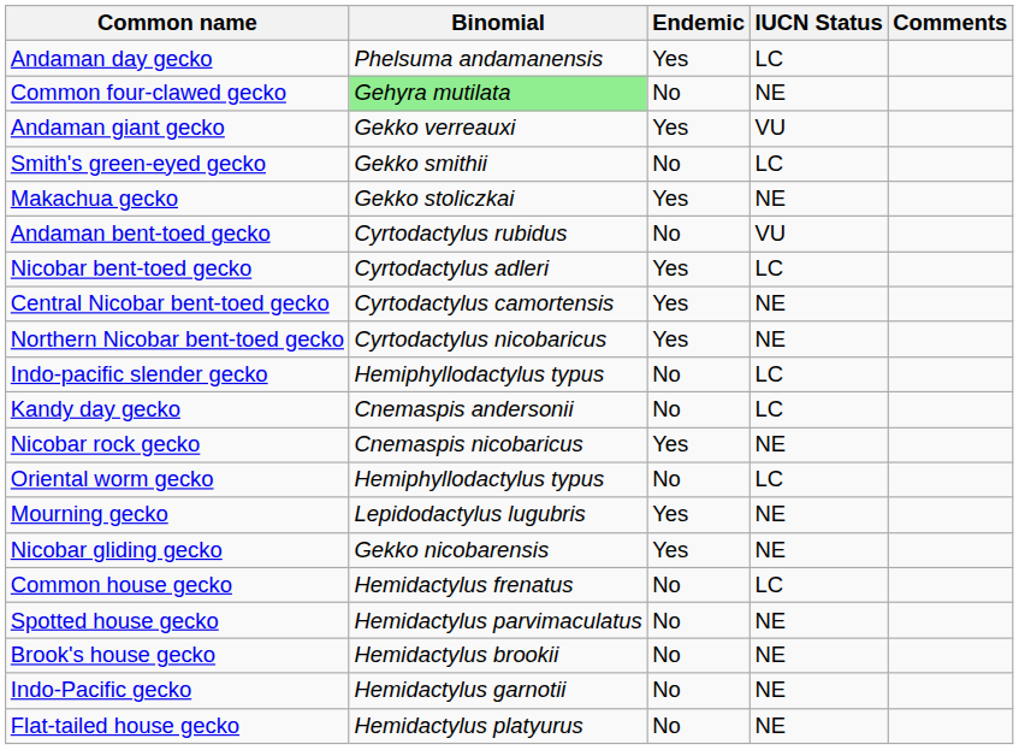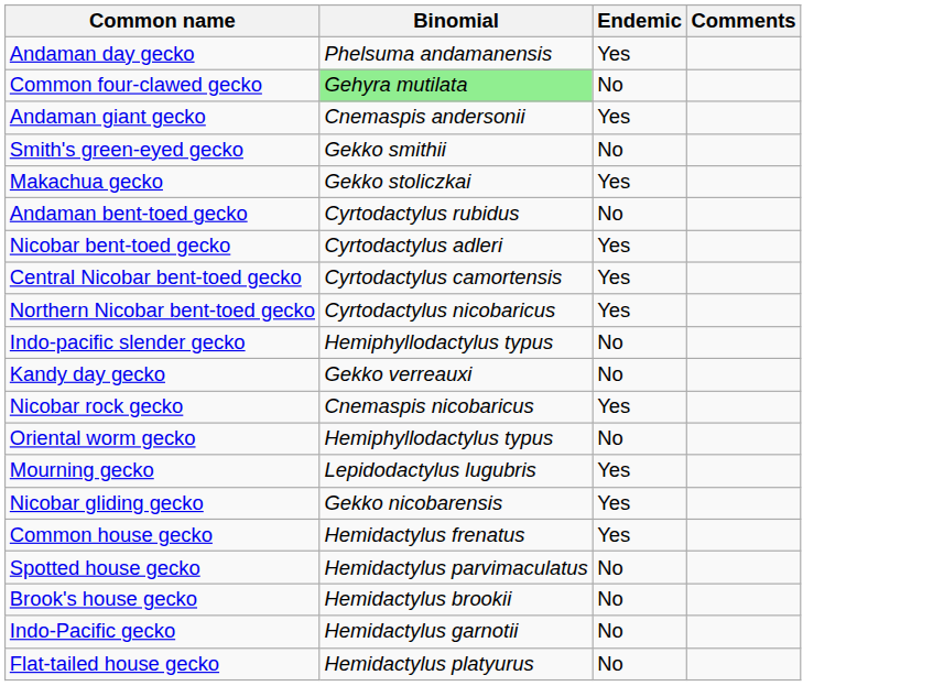- column: IUCN Status | LC | NE | VU | LC | NE | VU | LC | NE | NE | LC | LC | NE | LC | NE | NE | LC | NE | NE | NE | NE
Andaman giant gecko | Binomial: Gekko verreauxi -> Cnemaspis andersonii
Kandy day gecko | Binomial: Cnemaspis andersonii -> Gekko verreauxi
Common house gecko | Endemic: No -> Yes
